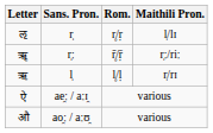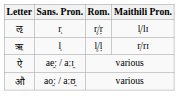- row: ॠ | r̩ː | r̥̄/ṝ | r̩ː/riː
